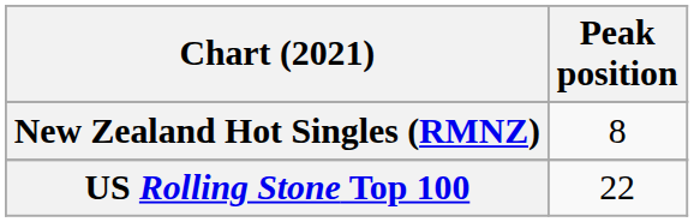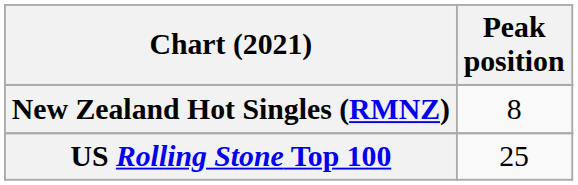US Rolling Stone Top 100 | Peak position: 22 -> 25
